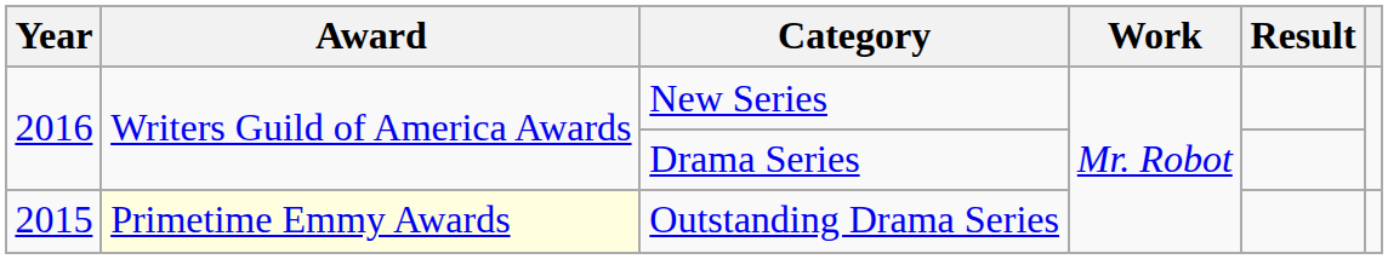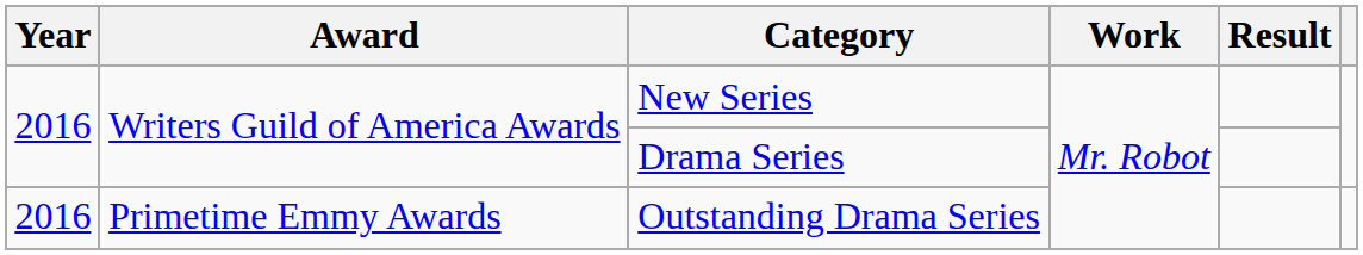Outstanding Drama Series | Year: 2015 -> 2016
Outstanding Drama Series | Award: lightyellow background -> no background
